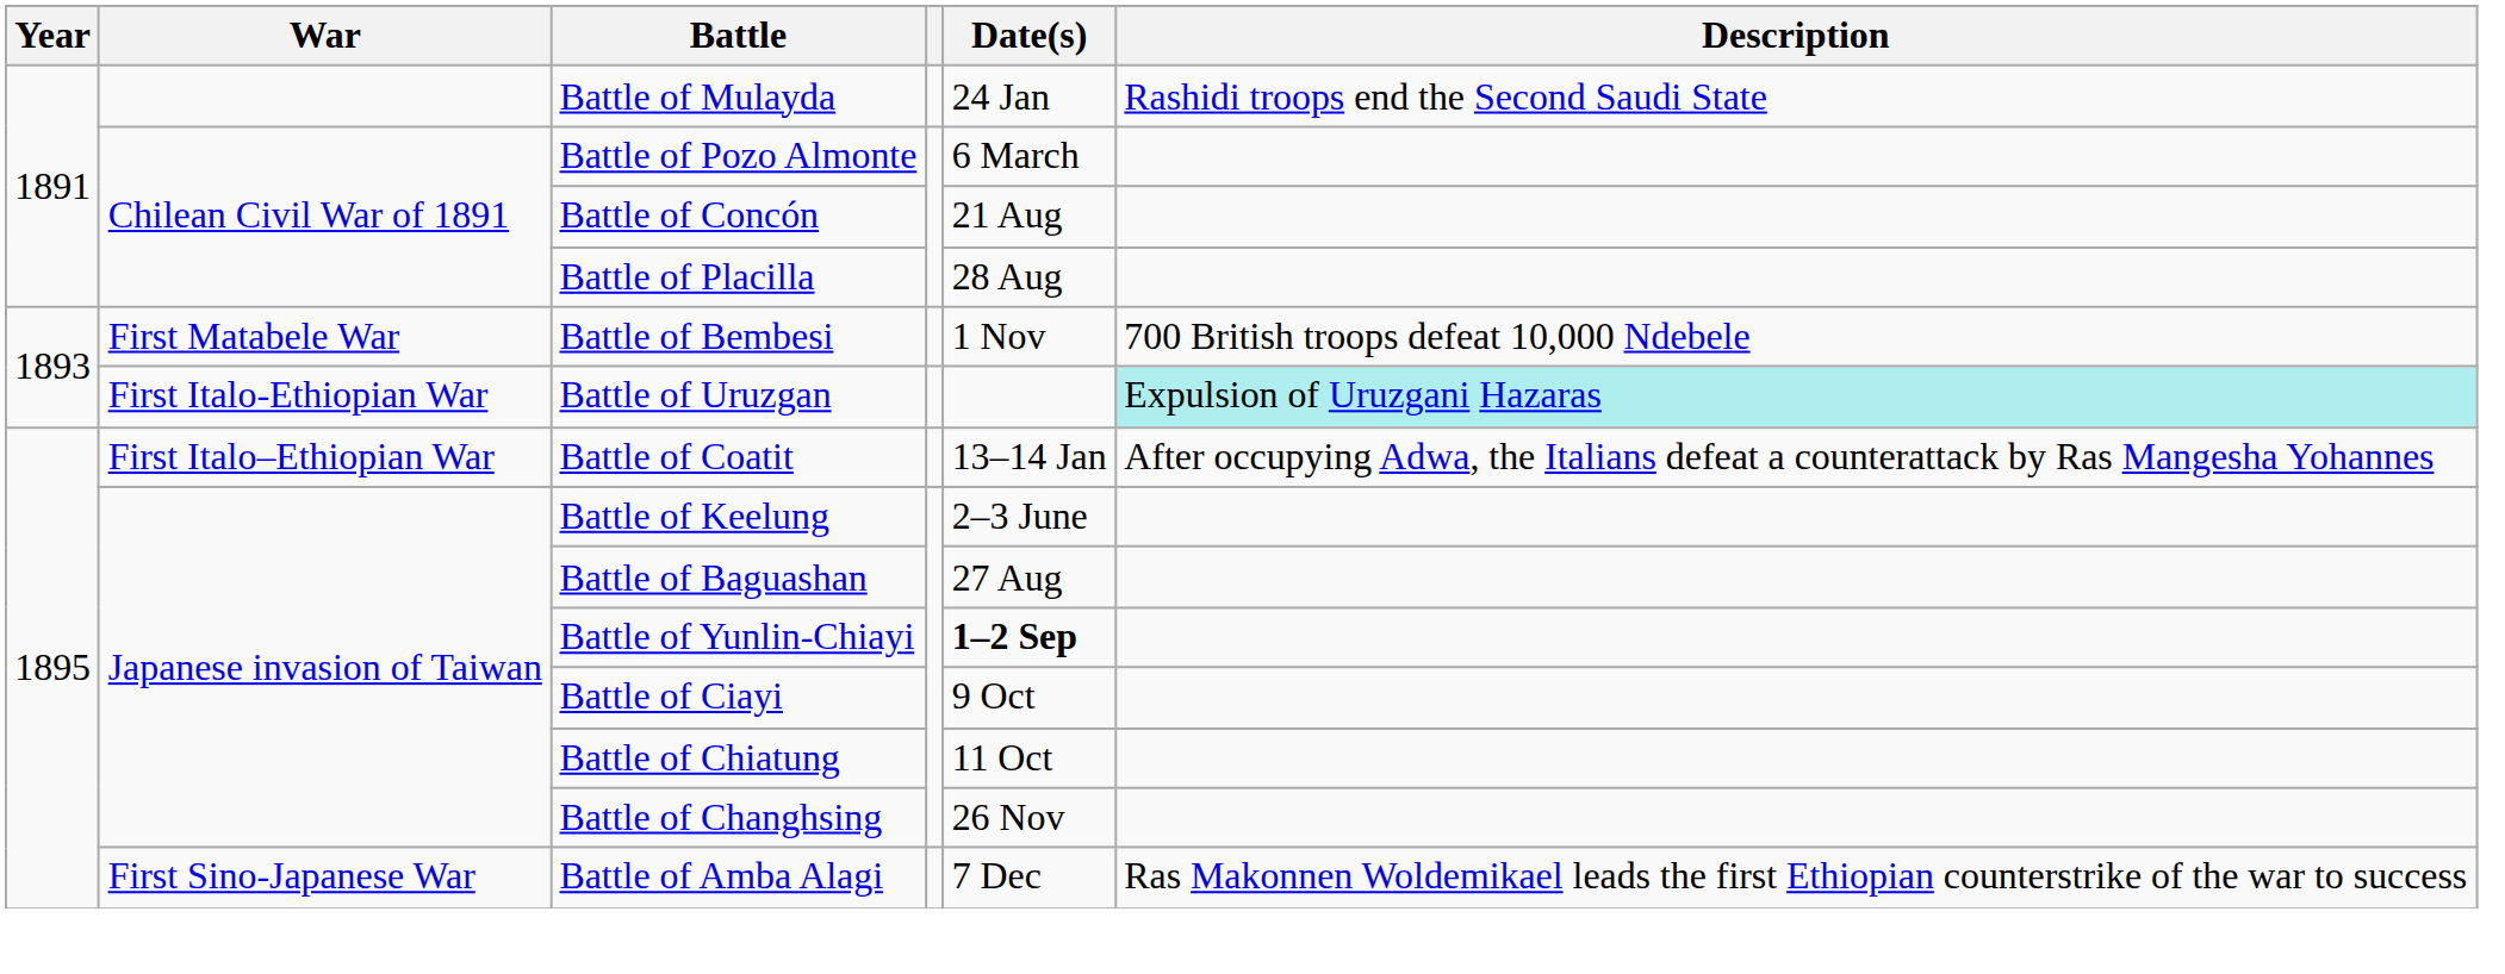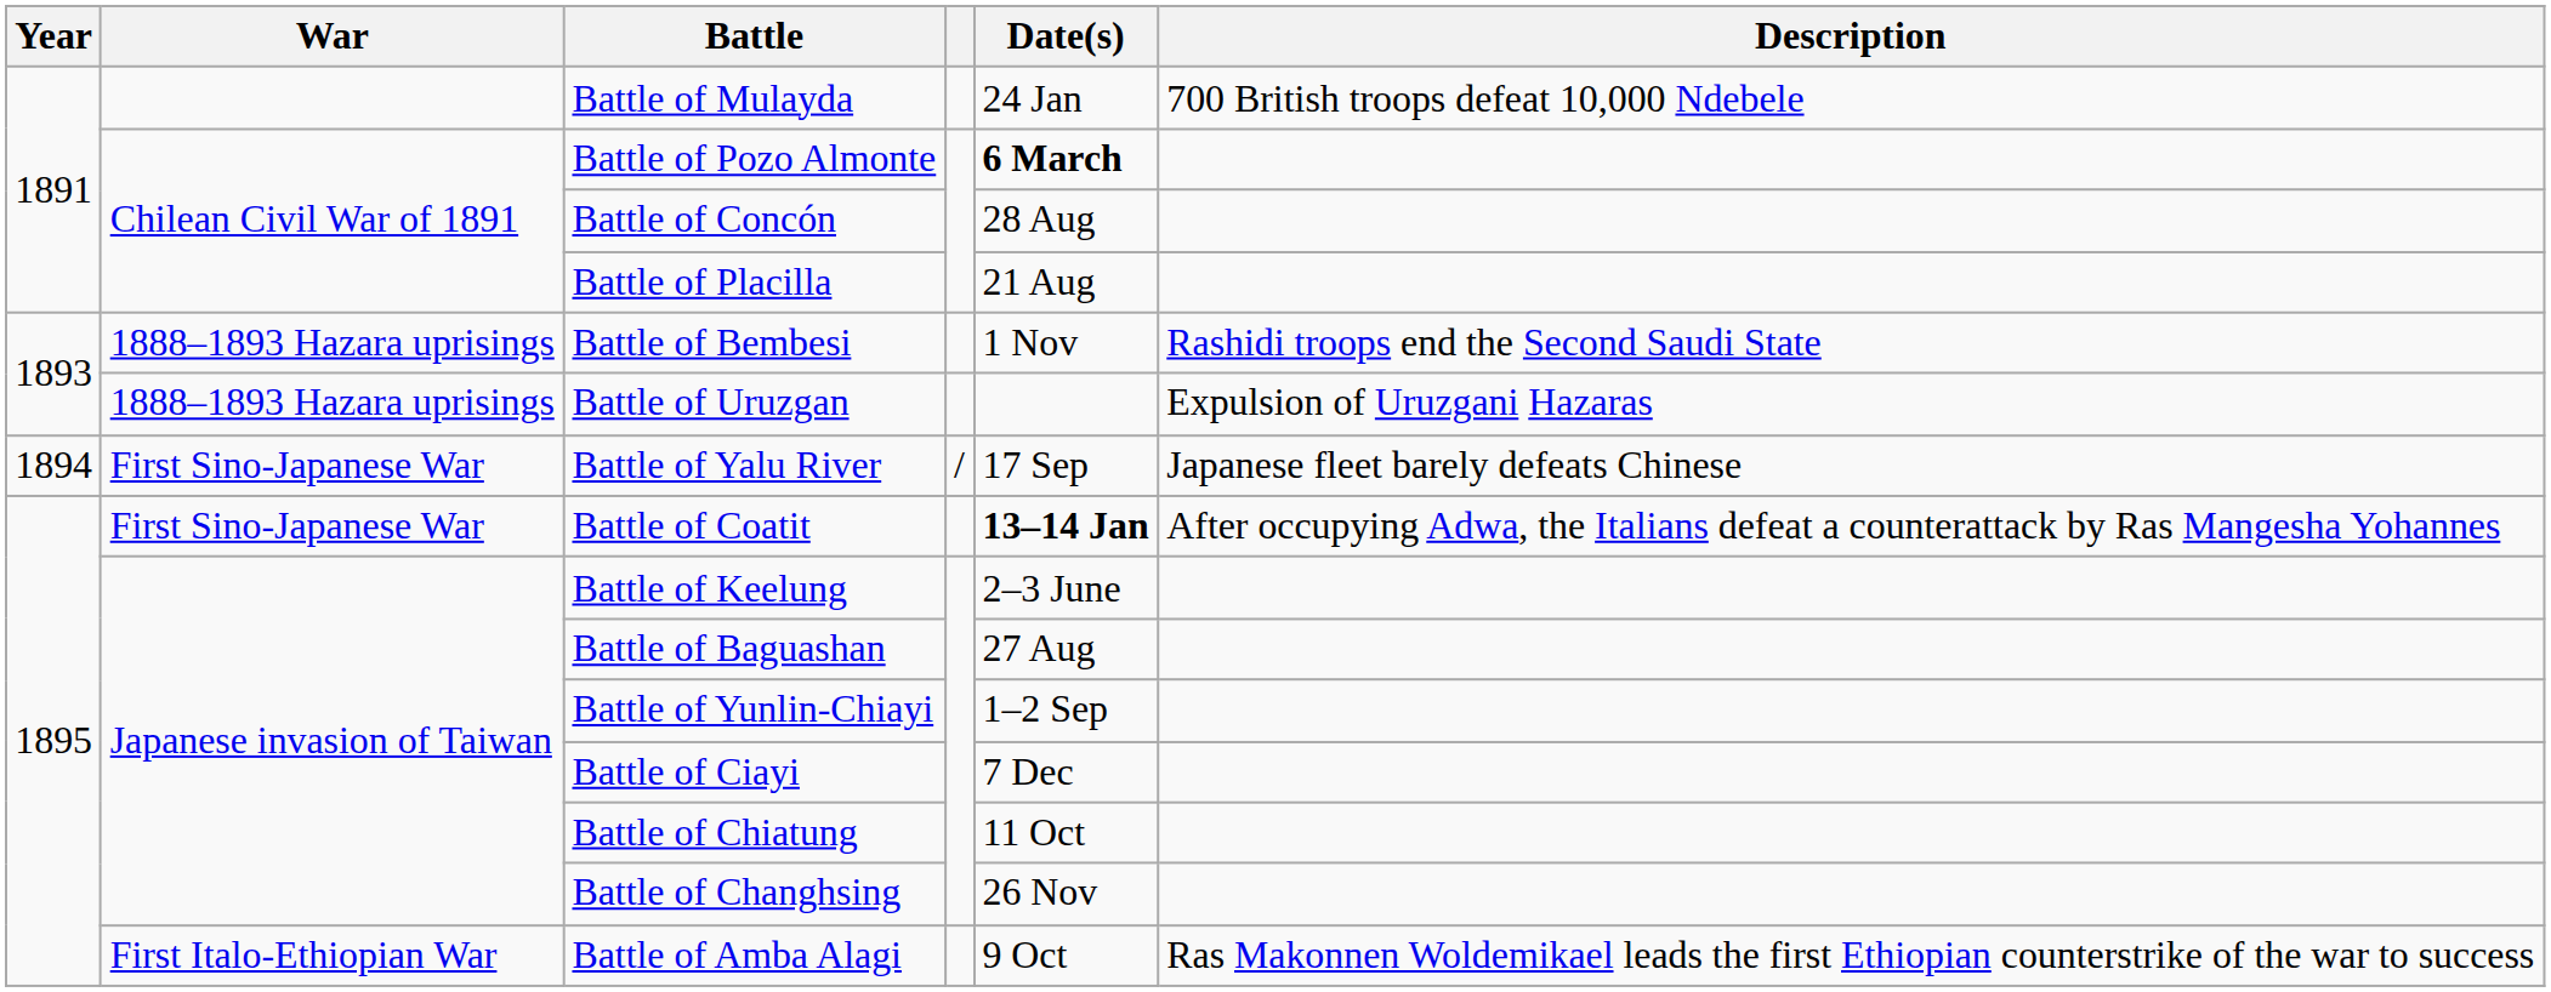Battle of Mulayda | Description: Rashidi troops end the Second Saudi State -> 700 British troops defeat 10,000 Ndebele
Battle of Pozo Almonte | Date(s): normal -> bold
Battle of Concón | Date(s): 21 Aug -> 28 Aug
Battle of Placilla | Date(s): 28 Aug -> 21 Aug
Battle of Bembesi | War: First Matabele War -> 1888–1893 Hazara uprisings
Battle of Bembesi | Description: 700 British troops defeat 10,000 Ndebele -> Rashidi troops end the Second Saudi State
Battle of Uruzgan | War: First Italo-Ethiopian War -> 1888–1893 Hazara uprisings
Battle of Uruzgan | Description: paleturquoise background -> no background
+ row: 1894 | First Sino-Japanese War | Battle of Yalu River | / | 17 Sep | Japanese fleet barely defeats Chinese
Battle of Coatit | War: First Italo–Ethiopian War -> First Sino-Japanese War
Battle of Coatit | Date(s): normal -> bold
Battle of Yunlin-Chiayi | Date(s): bold -> normal
Battle of Ciayi | Date(s): 9 Oct -> 7 Dec
Battle of Amba Alagi | War: First Sino-Japanese War -> First Italo-Ethiopian War
Battle of Amba Alagi | Date(s): 7 Dec -> 9 Oct
